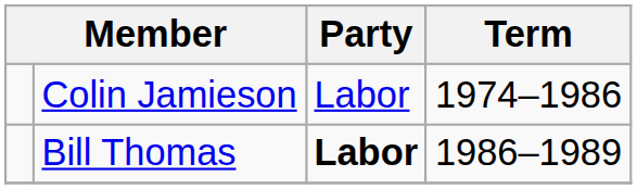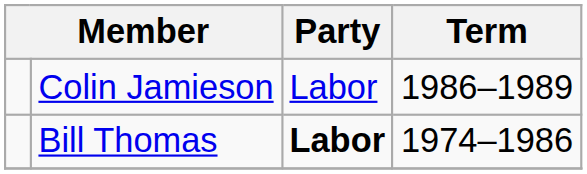Colin Jamieson | Term: 1974–1986 -> 1986–1989
Bill Thomas | Term: 1986–1989 -> 1974–1986
